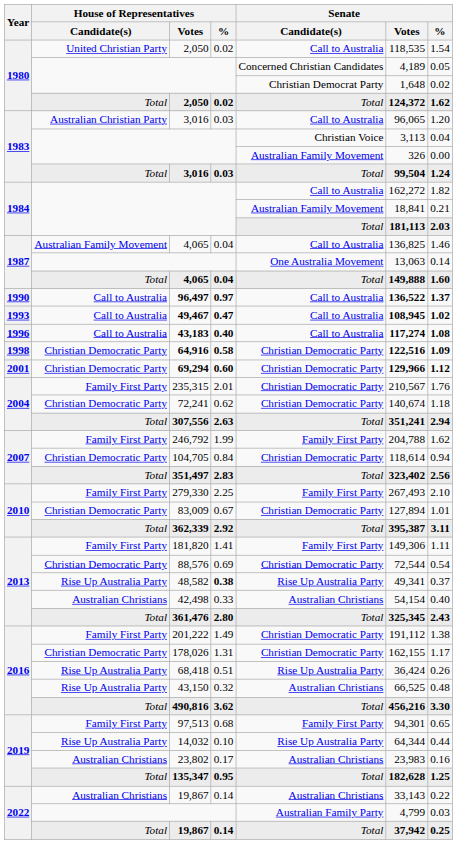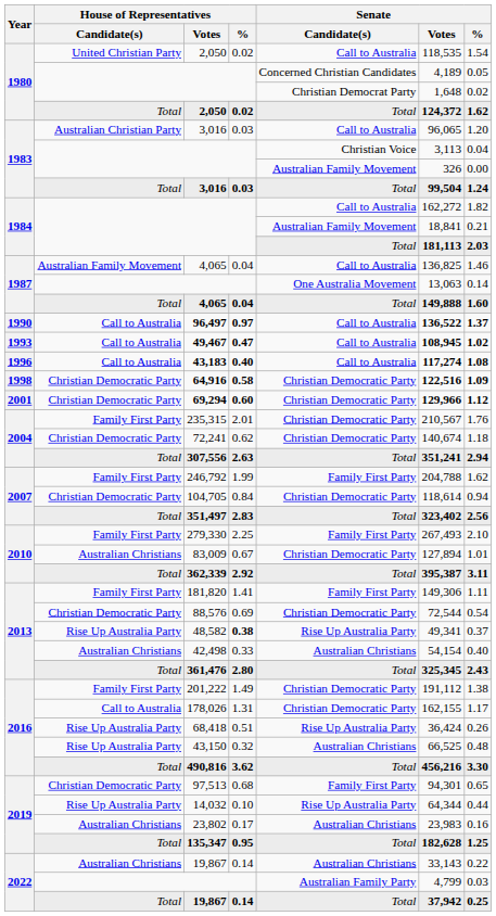83,009 | House of Representatives / Candidate(s): Christian Democratic Party -> Australian Christians
178,026 | House of Representatives / Candidate(s): Christian Democratic Party -> Call to Australia
97,513 | House of Representatives / Candidate(s): Family First Party -> Christian Democratic Party
